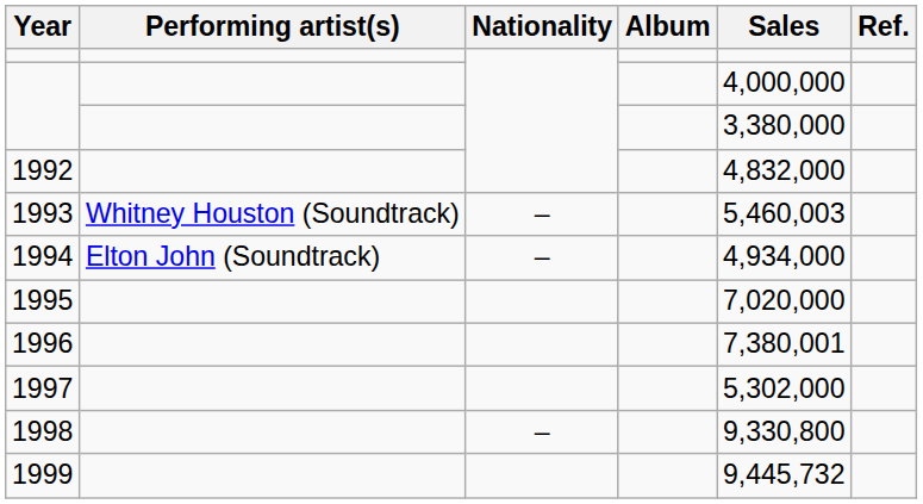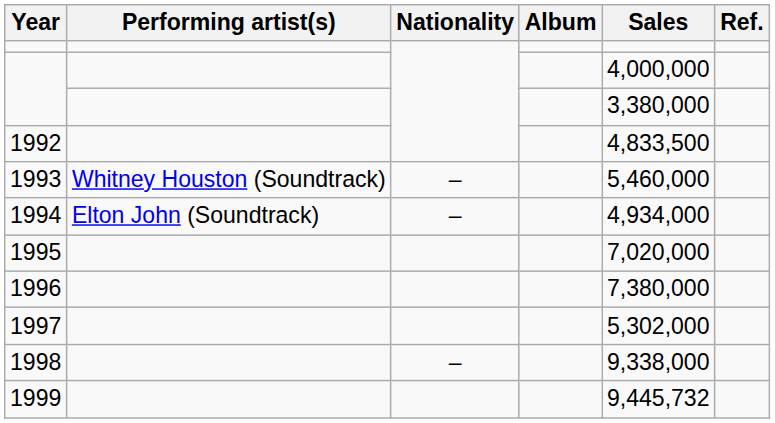1992 | Sales: 4,832,000 -> 4,833,500
1993 | Sales: 5,460,003 -> 5,460,000
1996 | Sales: 7,380,001 -> 7,380,000
1998 | Sales: 9,330,800 -> 9,338,000
